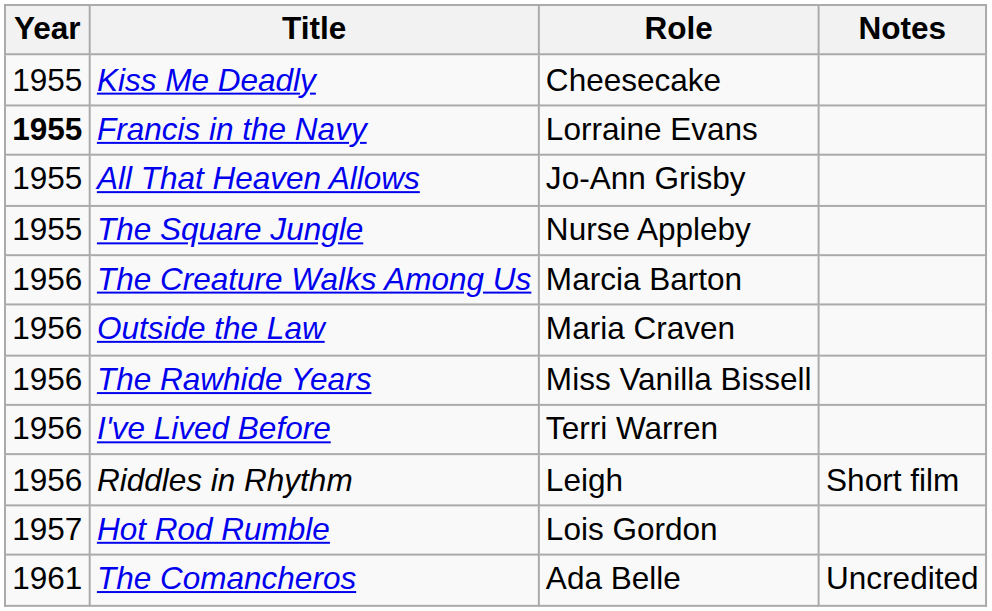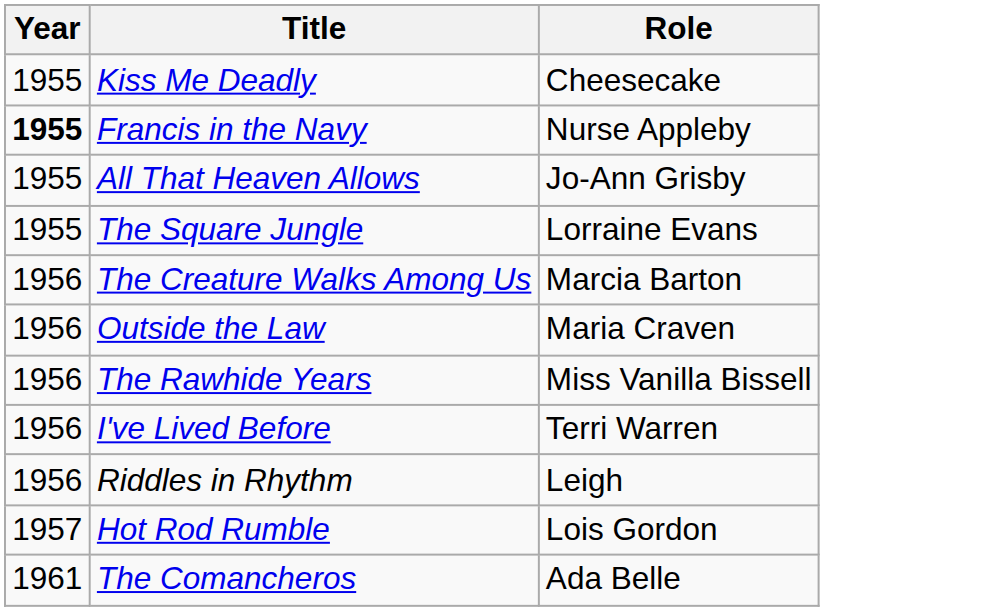- column: Notes | Short film | Uncredited
Francis in the Navy | Role: Lorraine Evans -> Nurse Appleby
The Square Jungle | Role: Nurse Appleby -> Lorraine Evans
